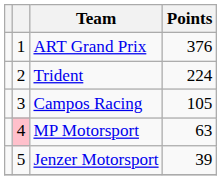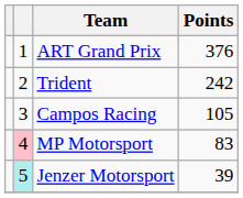Trident | Points: 224 -> 242
MP Motorsport | Points: 63 -> 83
Jenzer Motorsport | column 2: no background -> paleturquoise background
